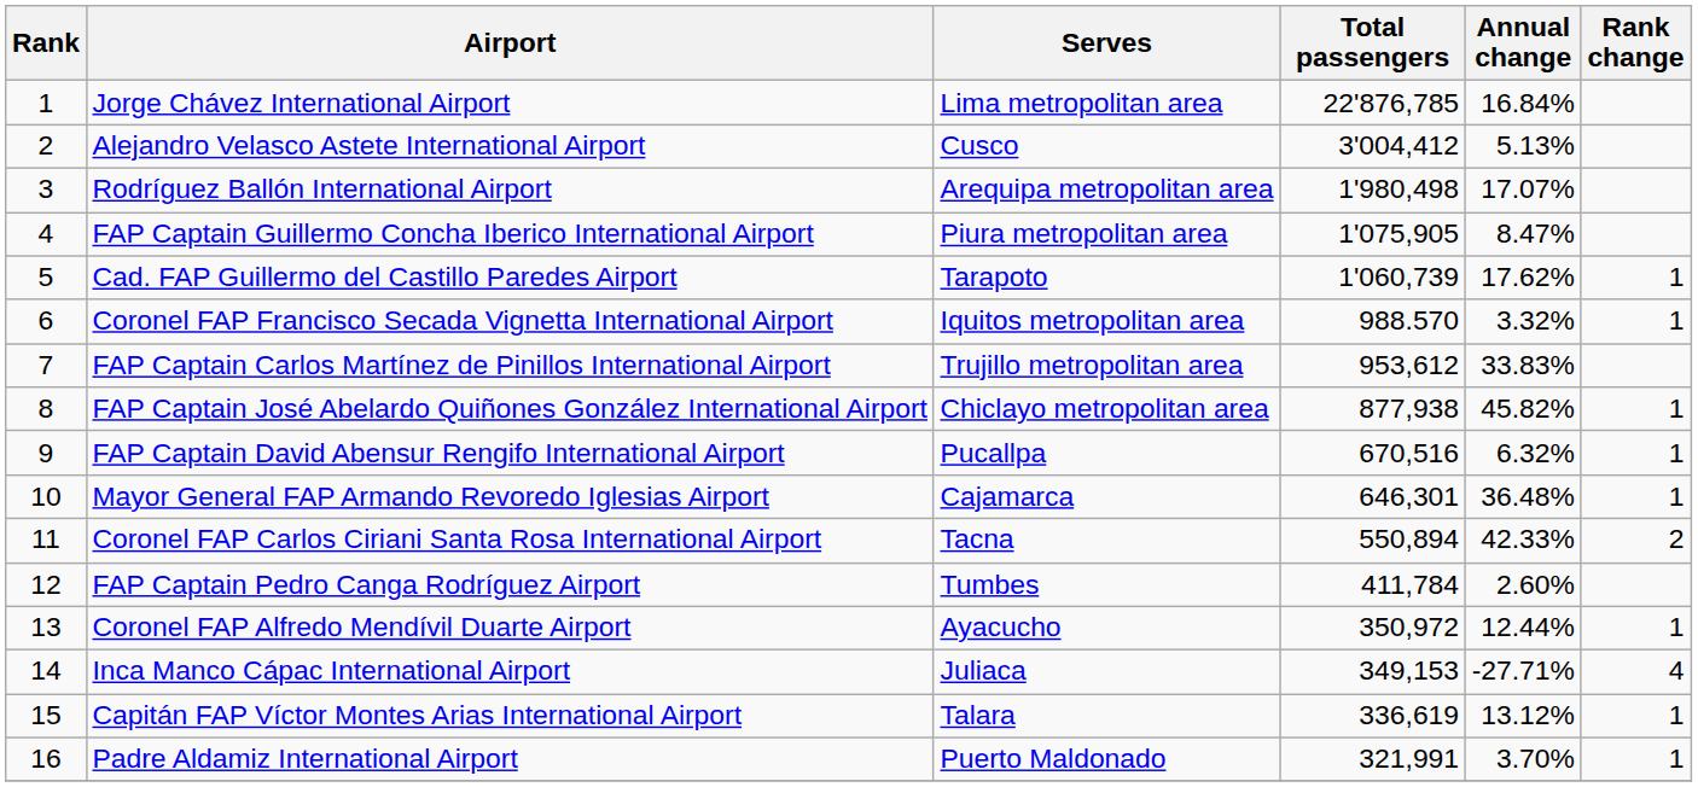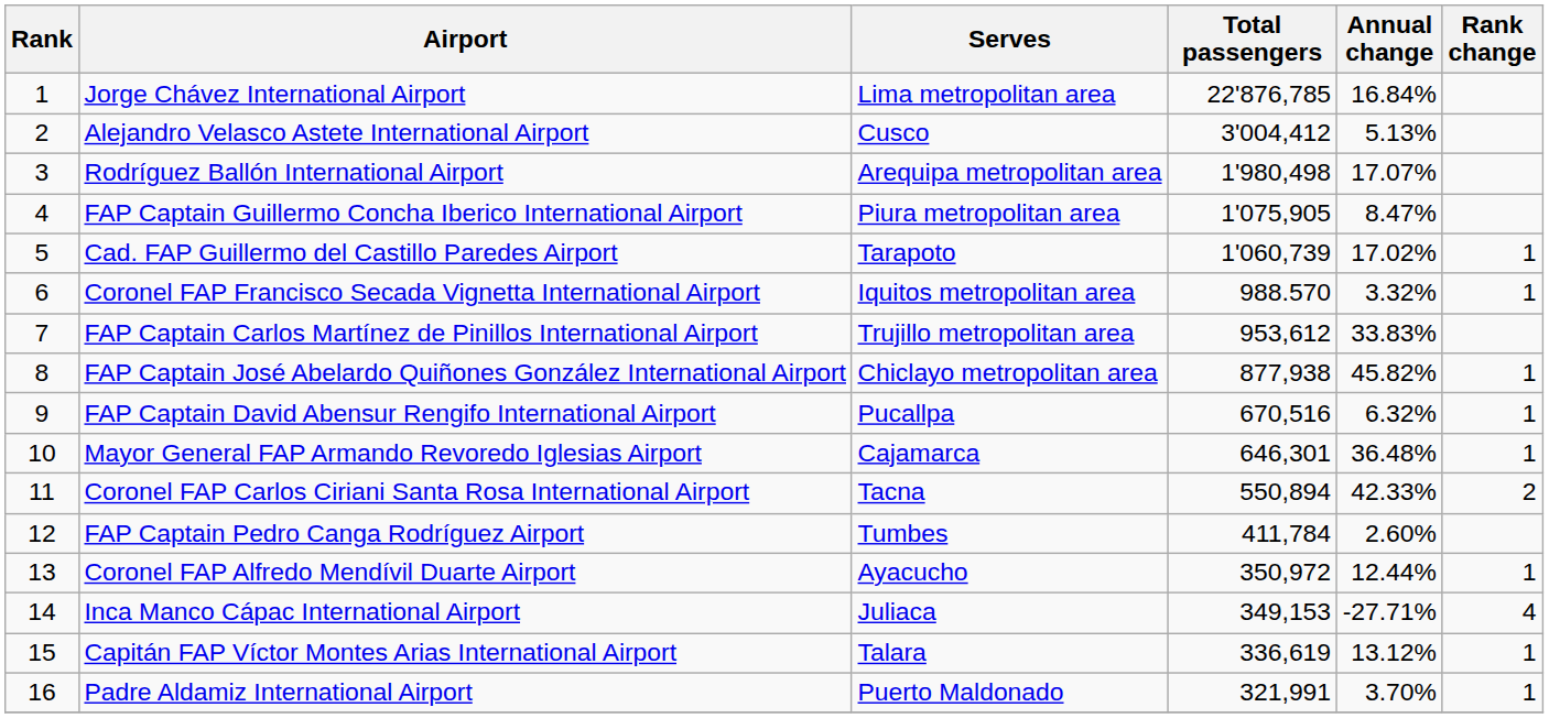Cad. FAP Guillermo del Castillo Paredes Airport | Annual change: 17.62% -> 17.02%
